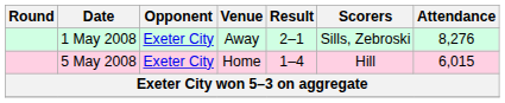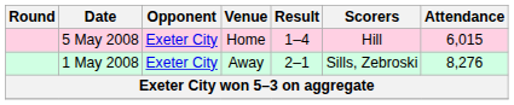rows swapped: 1 May 2008 <-> 5 May 2008
